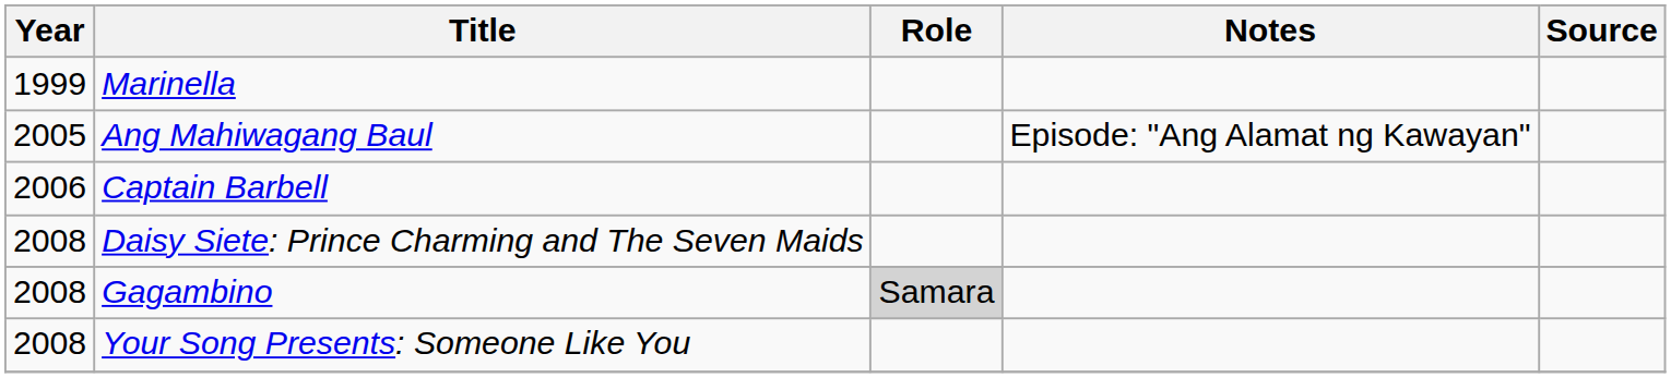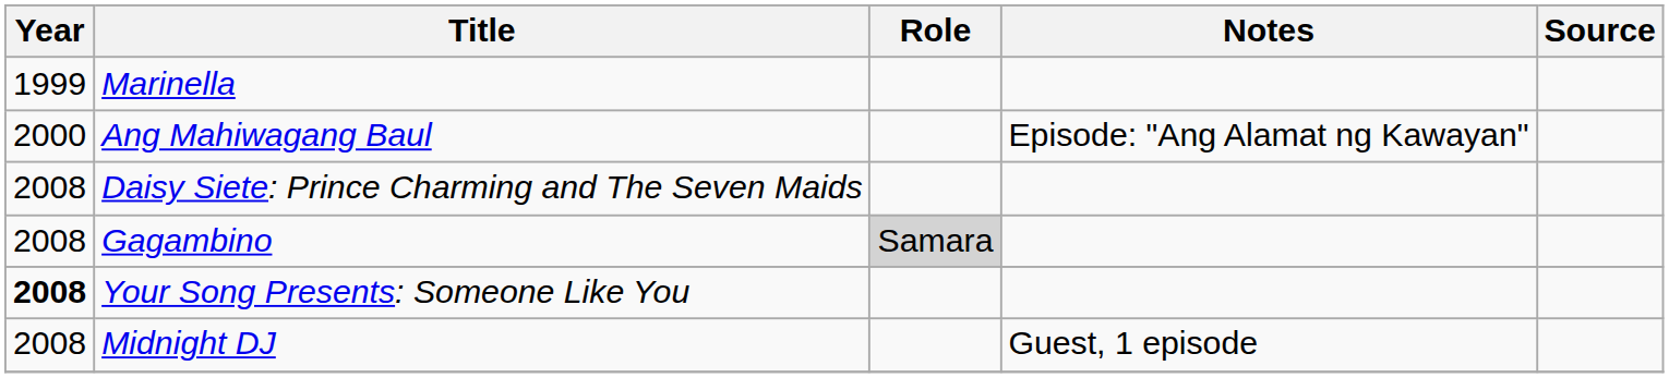Ang Mahiwagang Baul | Year: 2005 -> 2000
- row: 2006 | Captain Barbell
Your Song Presents: Someone Like You | Year: normal -> bold
+ row: 2008 | Midnight DJ | Guest, 1 episode
